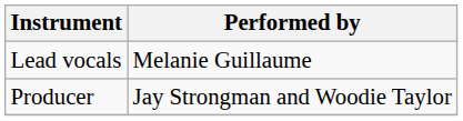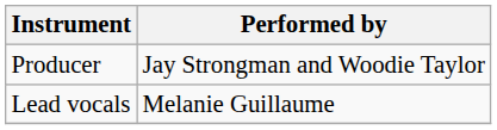rows swapped: Producer <-> Lead vocals
